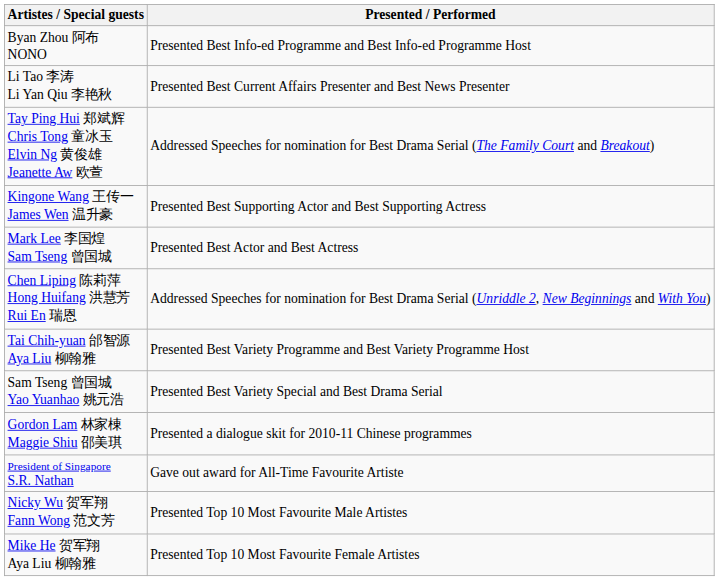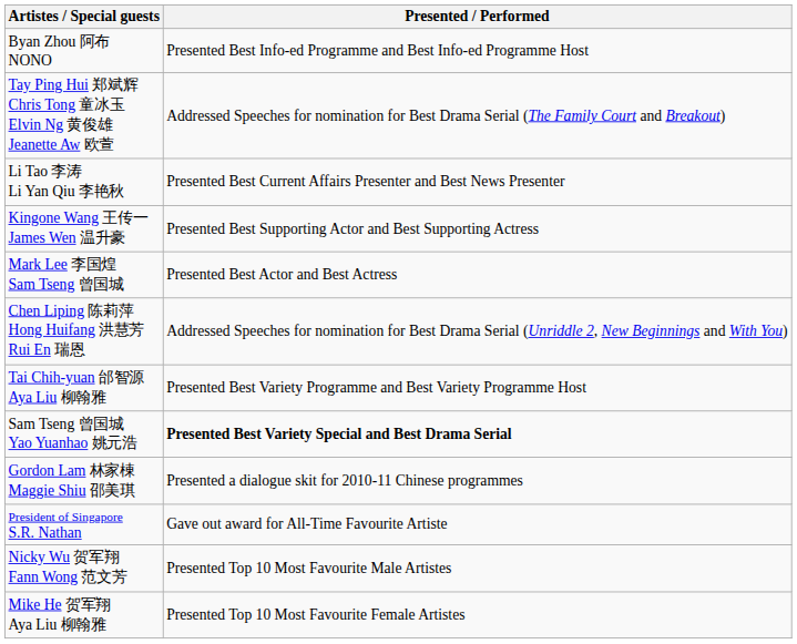rows swapped: Tay Ping Hui 郑斌辉 Chris Tong 童冰玉 Elvin Ng 黄俊雄 Jeanette Aw 欧萱 <-> Li Tao 李涛 Li Yan Qiu 李艳秋
Sam Tseng 曾国城 Yao Yuanhao 姚元浩 | Presented / Performed: normal -> bold
